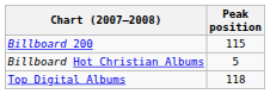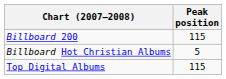Top Digital Albums | Peak position: 118 -> 115
